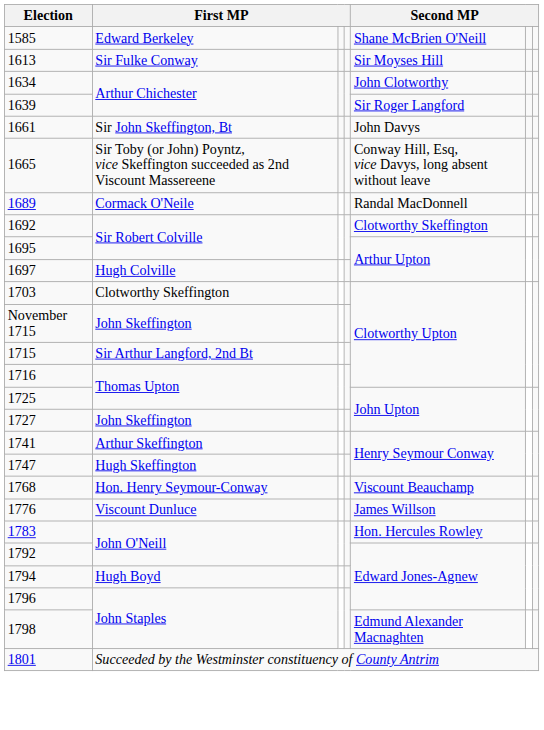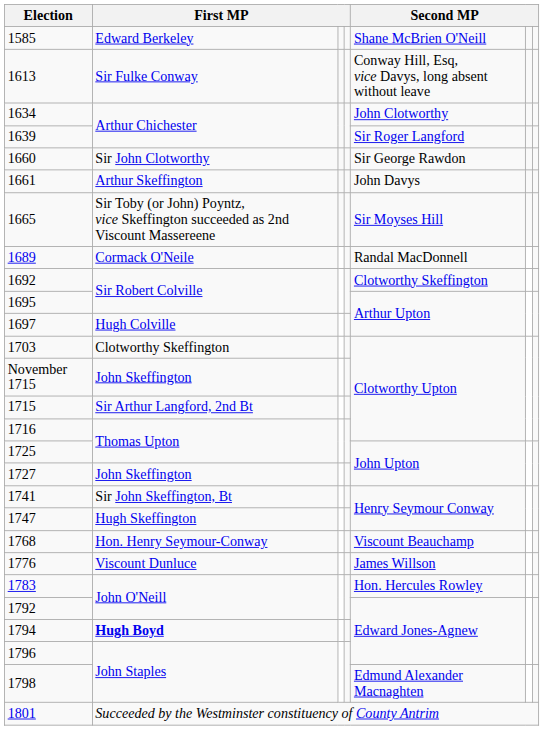1613 | column 5: Sir Moyses Hill -> Conway Hill, Esq, vice Davys, long absent without leave
+ row: 1660 | Sir John Clotworthy | Sir George Rawdon
1661 | column 2: Sir John Skeffington, Bt -> Arthur Skeffington
1665 | column 5: Conway Hill, Esq, vice Davys, long absent without leave -> Sir Moyses Hill
1741 | column 2: Arthur Skeffington -> Sir John Skeffington, Bt
1794 | column 2: normal -> bold
